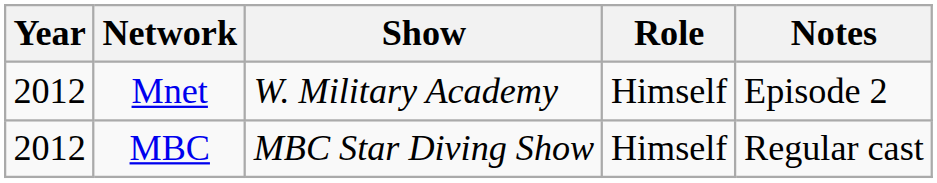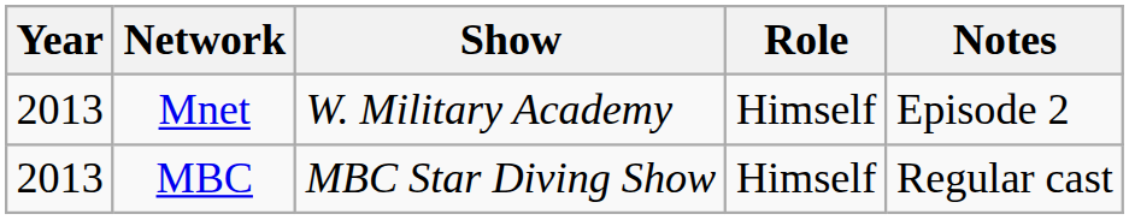Mnet | Year: 2012 -> 2013
MBC | Year: 2012 -> 2013
